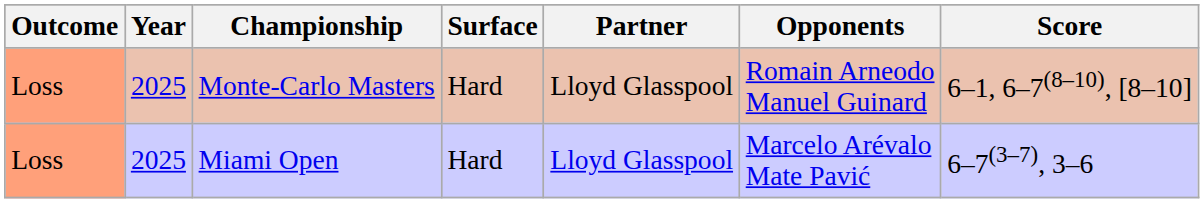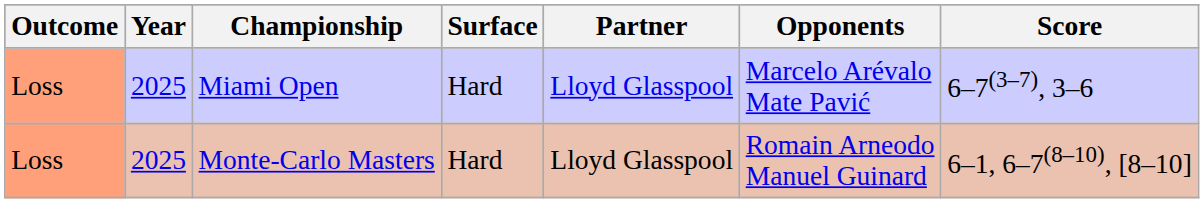rows swapped: Miami Open <-> Monte-Carlo Masters
